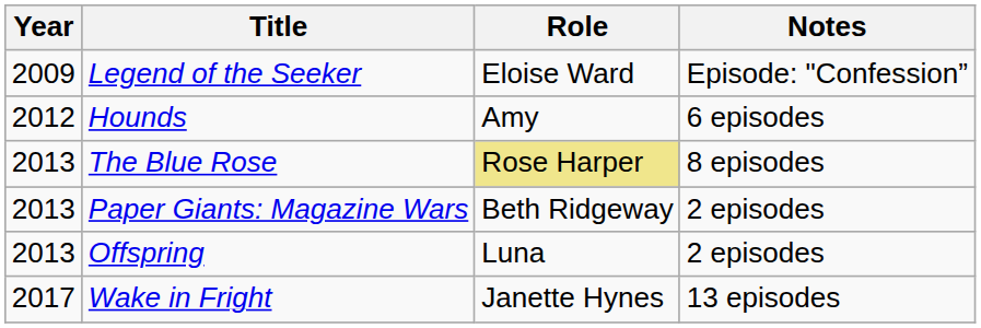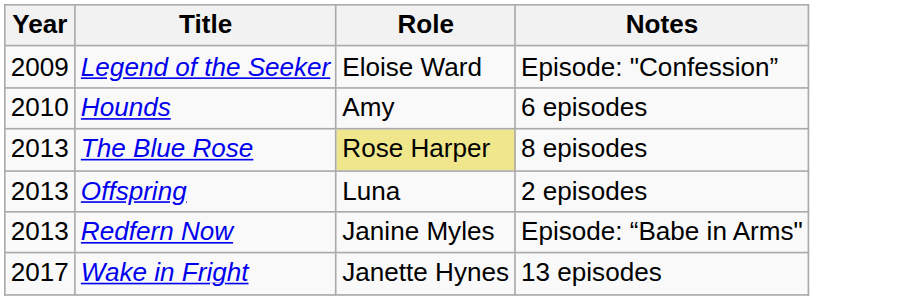Hounds | Year: 2012 -> 2010
- row: 2013 | Paper Giants: Magazine Wars | Beth Ridgeway | 2 episodes
+ row: 2013 | Redfern Now | Janine Myles | Episode: “Babe in Arms"
